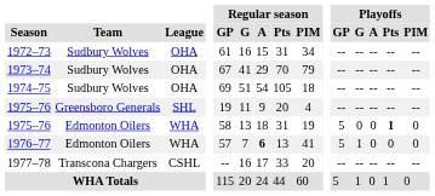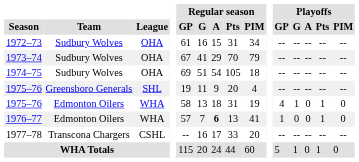1975–76 / Edmonton Oilers | Playoffs / GP: 5 -> 4
1975–76 / Edmonton Oilers | Playoffs / G: 0 -> 1
1975–76 / Edmonton Oilers | Playoffs / Pts: bold -> normal
1976–77 | Playoffs / GP: 5 -> 1
1976–77 | Playoffs / G: 1 -> 0
1976–77 | Playoffs / Pts: 0 -> 1
